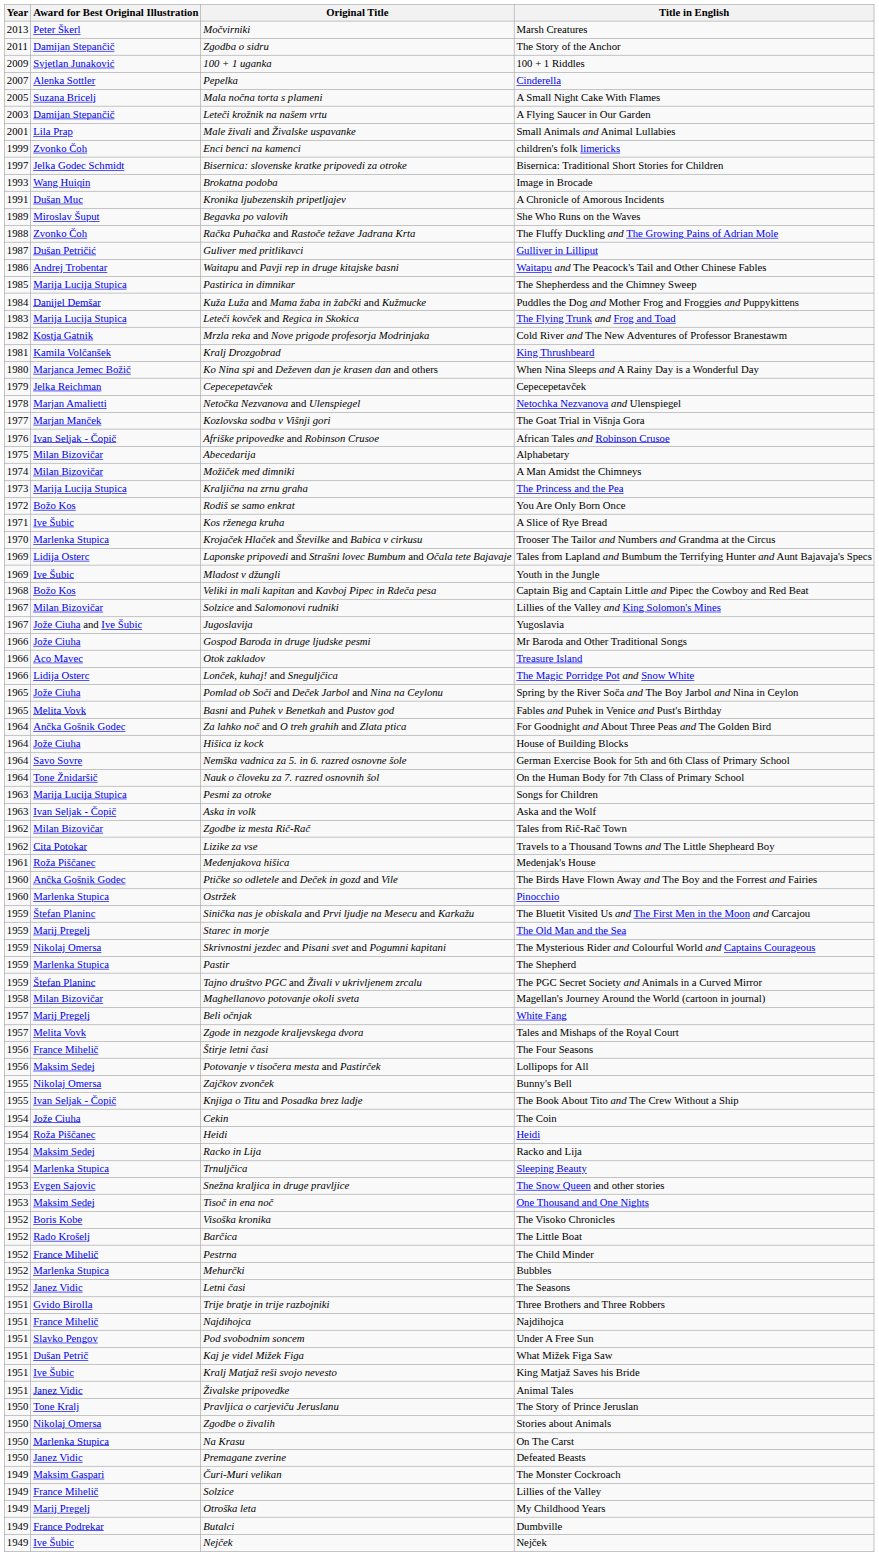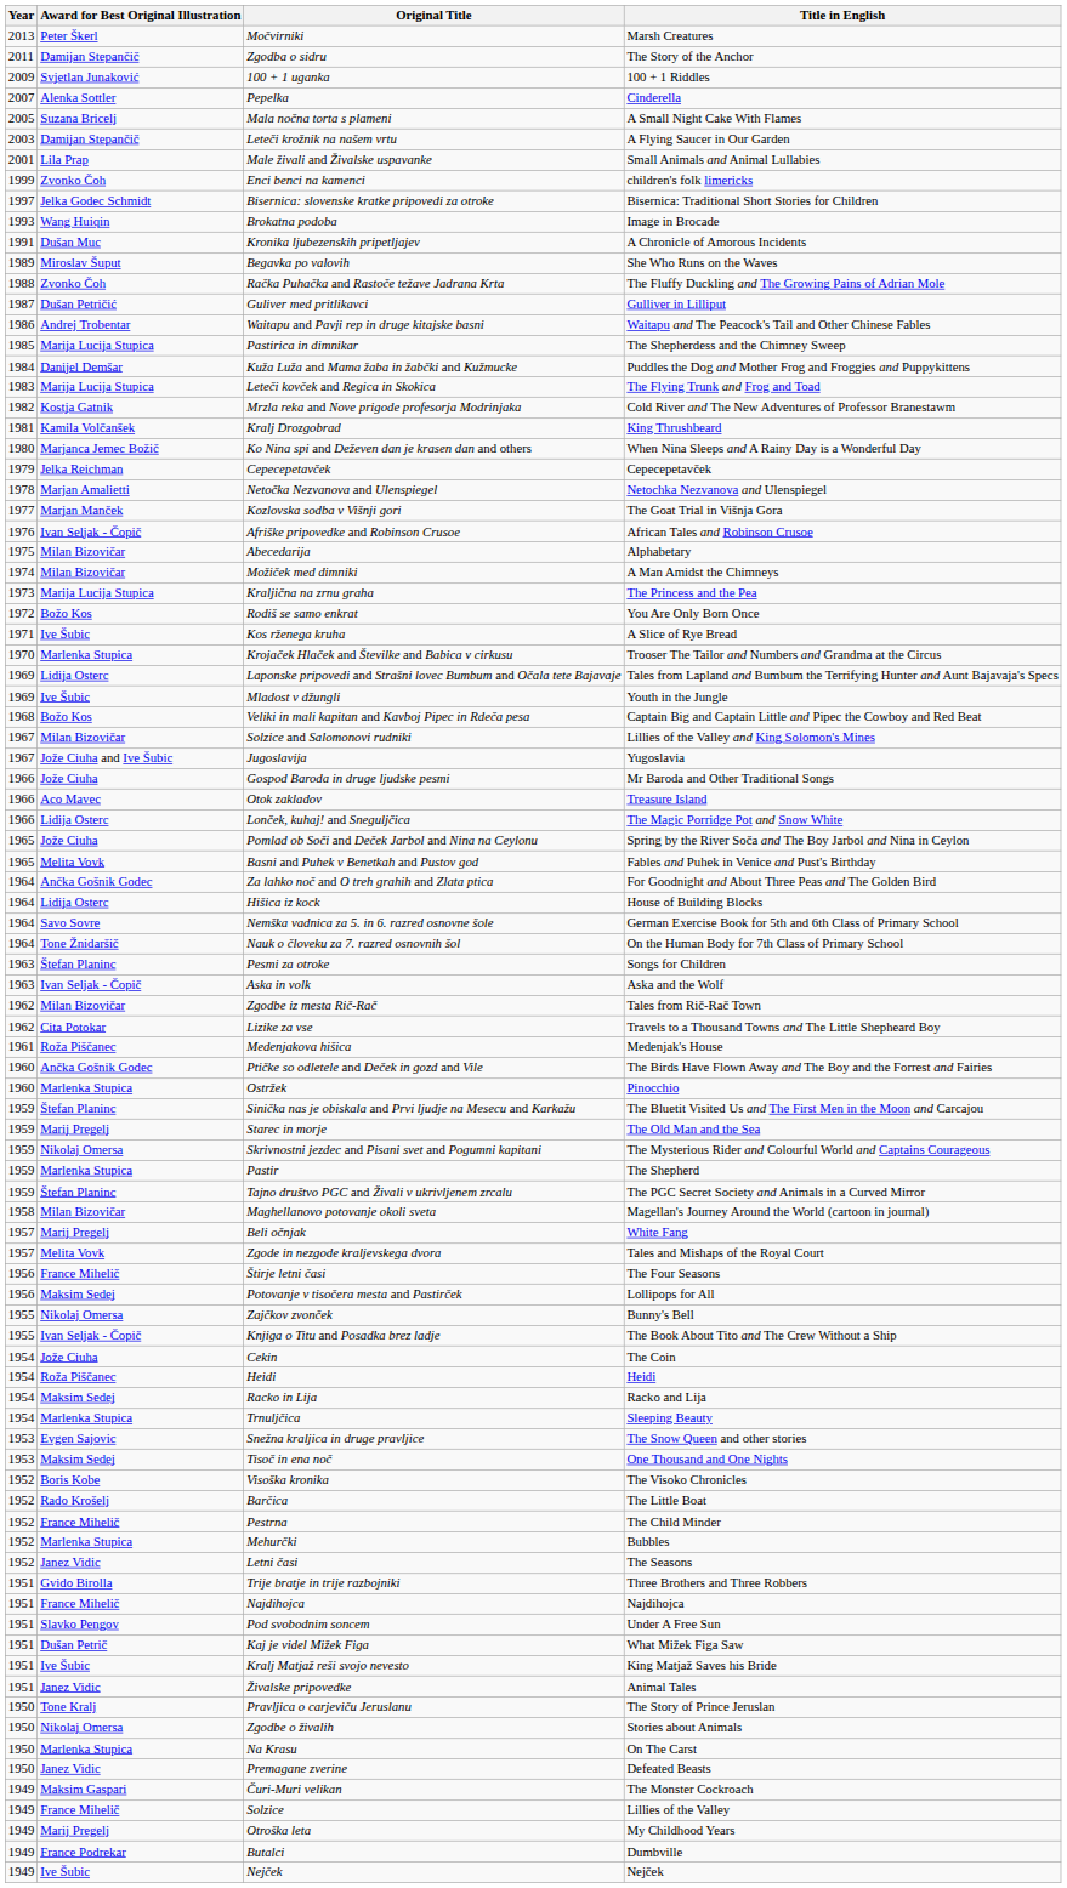Hišica iz kock | Award for Best Original Illustration: Jože Ciuha -> Lidija Osterc
Pesmi za otroke | Award for Best Original Illustration: Marija Lucija Stupica -> Štefan Planinc
